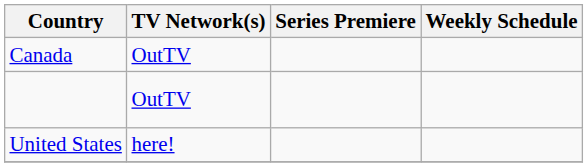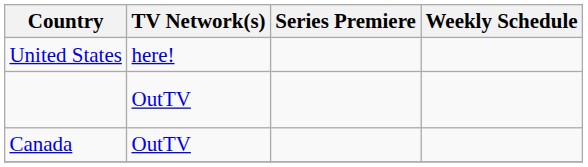rows swapped: Canada <-> United States
